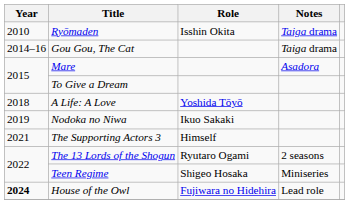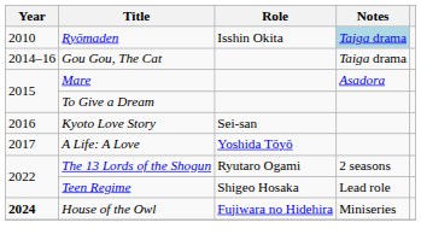Ryōmaden | Notes: no background -> lightblue background
+ row: 2016 | Kyoto Love Story | Sei-san
A Life: A Love | Year: 2018 -> 2017
- row: 2019 | Nodoka no Niwa | Ikuo Sakaki
- row: 2021 | The Supporting Actors 3 | Himself
Teen Regime | Notes: Miniseries -> Lead role
House of the Owl | Notes: Lead role -> Miniseries
